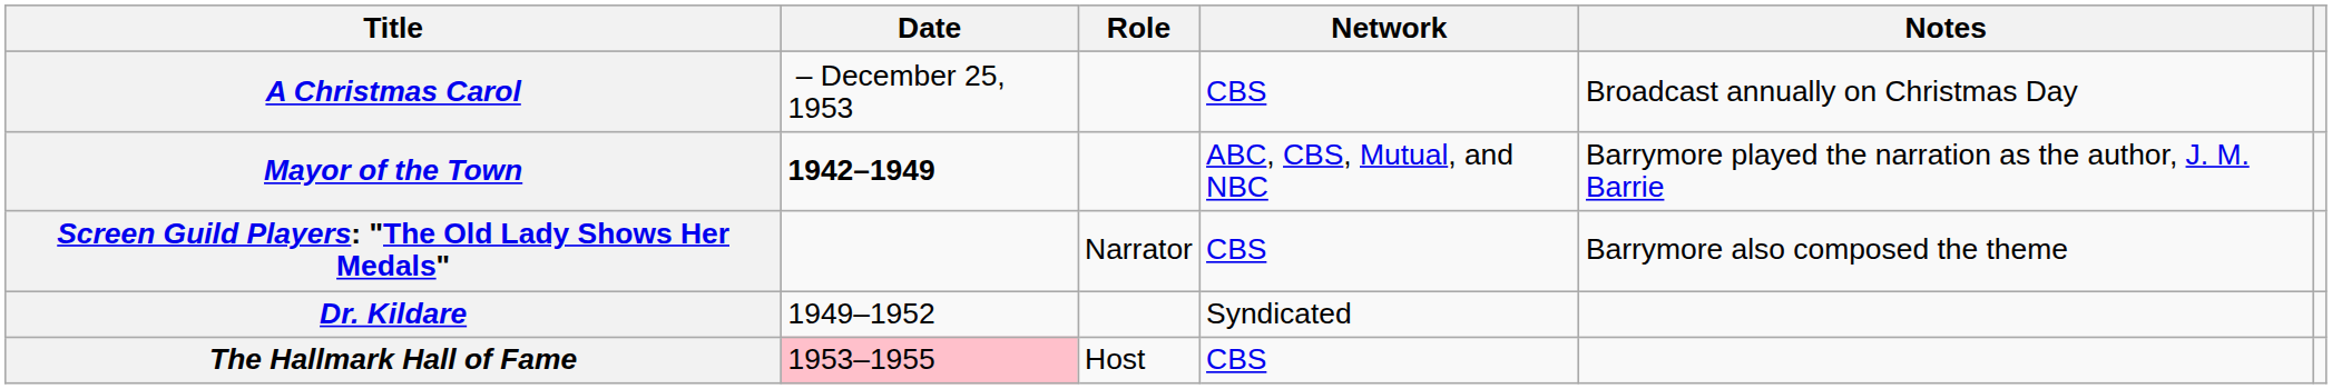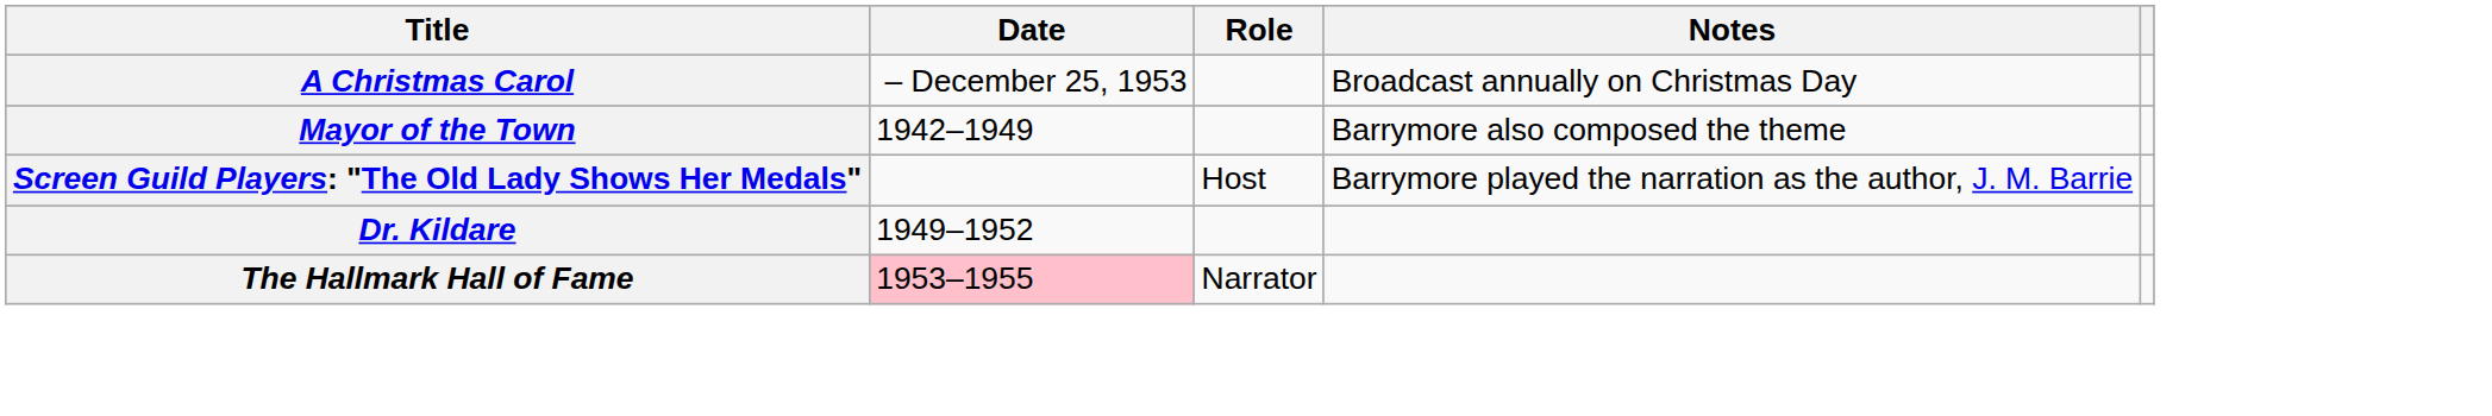- column: Network | CBS | ABC, CBS, Mutual, and NBC | CBS | Syndicated | CBS
Mayor of the Town | Date: bold -> normal
Mayor of the Town | Notes: Barrymore played the narration as the author, J. M. Barrie -> Barrymore also composed the theme
Screen Guild Players: "The Old Lady Shows Her Medals" | Role: Narrator -> Host
Screen Guild Players: "The Old Lady Shows Her Medals" | Notes: Barrymore also composed the theme -> Barrymore played the narration as the author, J. M. Barrie
The Hallmark Hall of Fame | Role: Host -> Narrator
